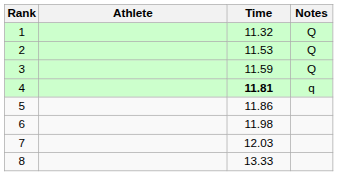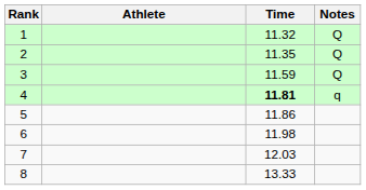2 | Time: 11.53 -> 11.35
